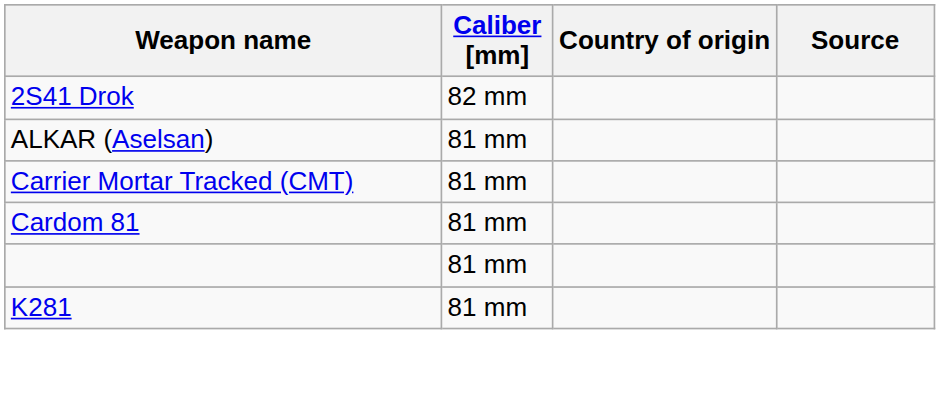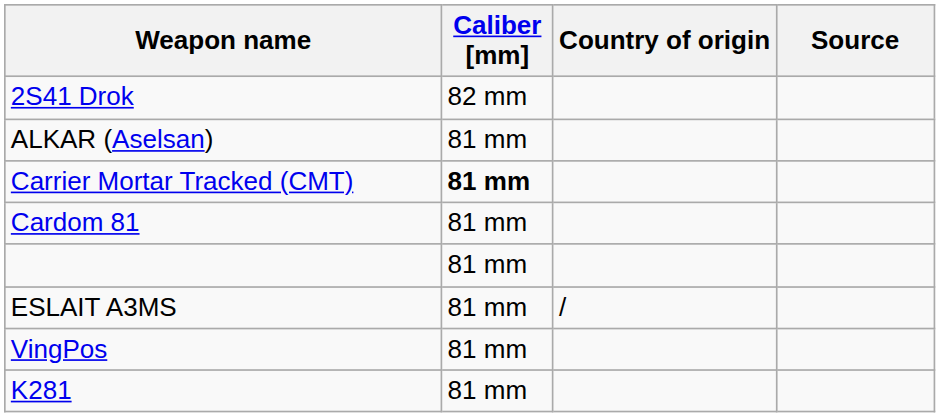Carrier Mortar Tracked (CMT) | Caliber [mm]: normal -> bold
+ row: ESLAIT A3MS | 81 mm | /
+ row: VingPos | 81 mm
